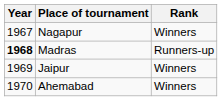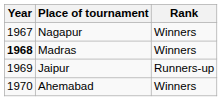Madras | Rank: Runners-up -> Winners
Jaipur | Rank: Winners -> Runners-up
